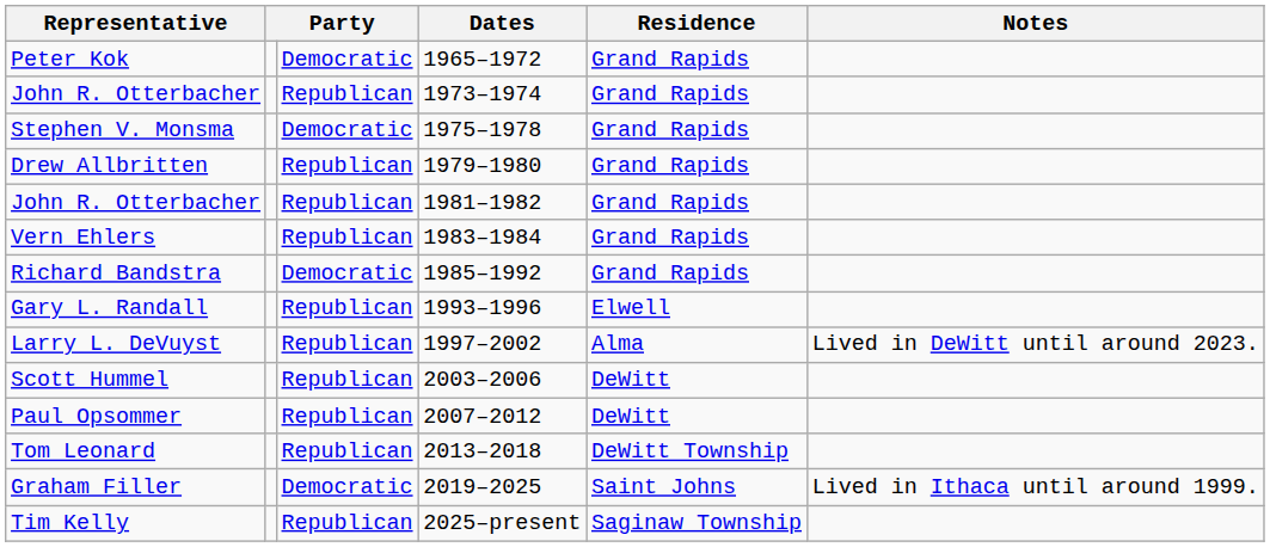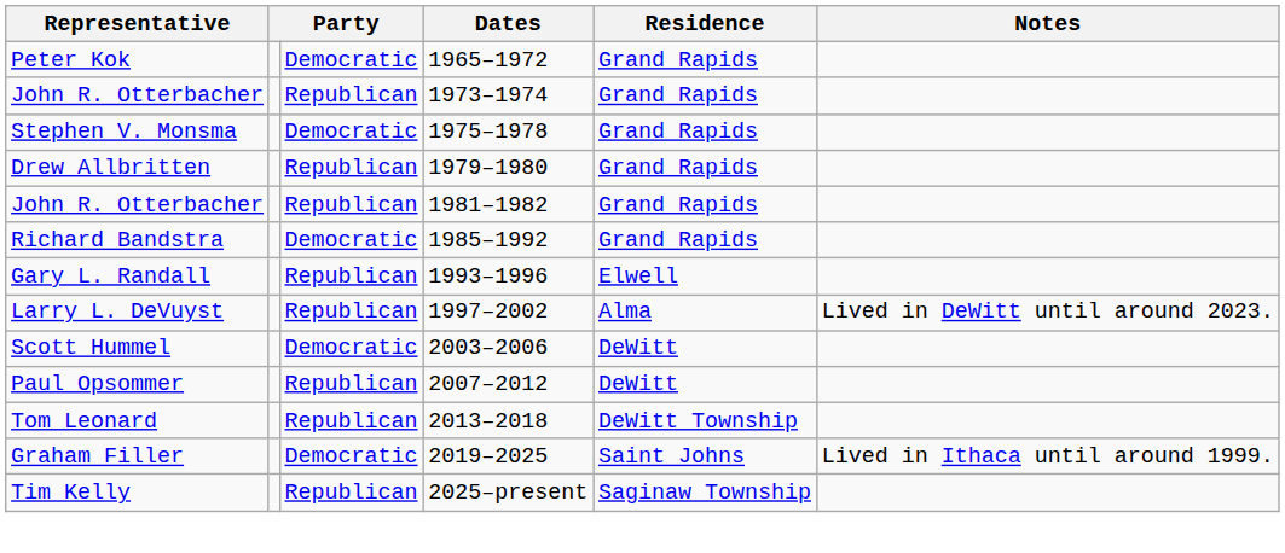- row: Vern Ehlers | Republican | 1983–1984 | Grand Rapids
Scott Hummel | column 3: Republican -> Democratic
